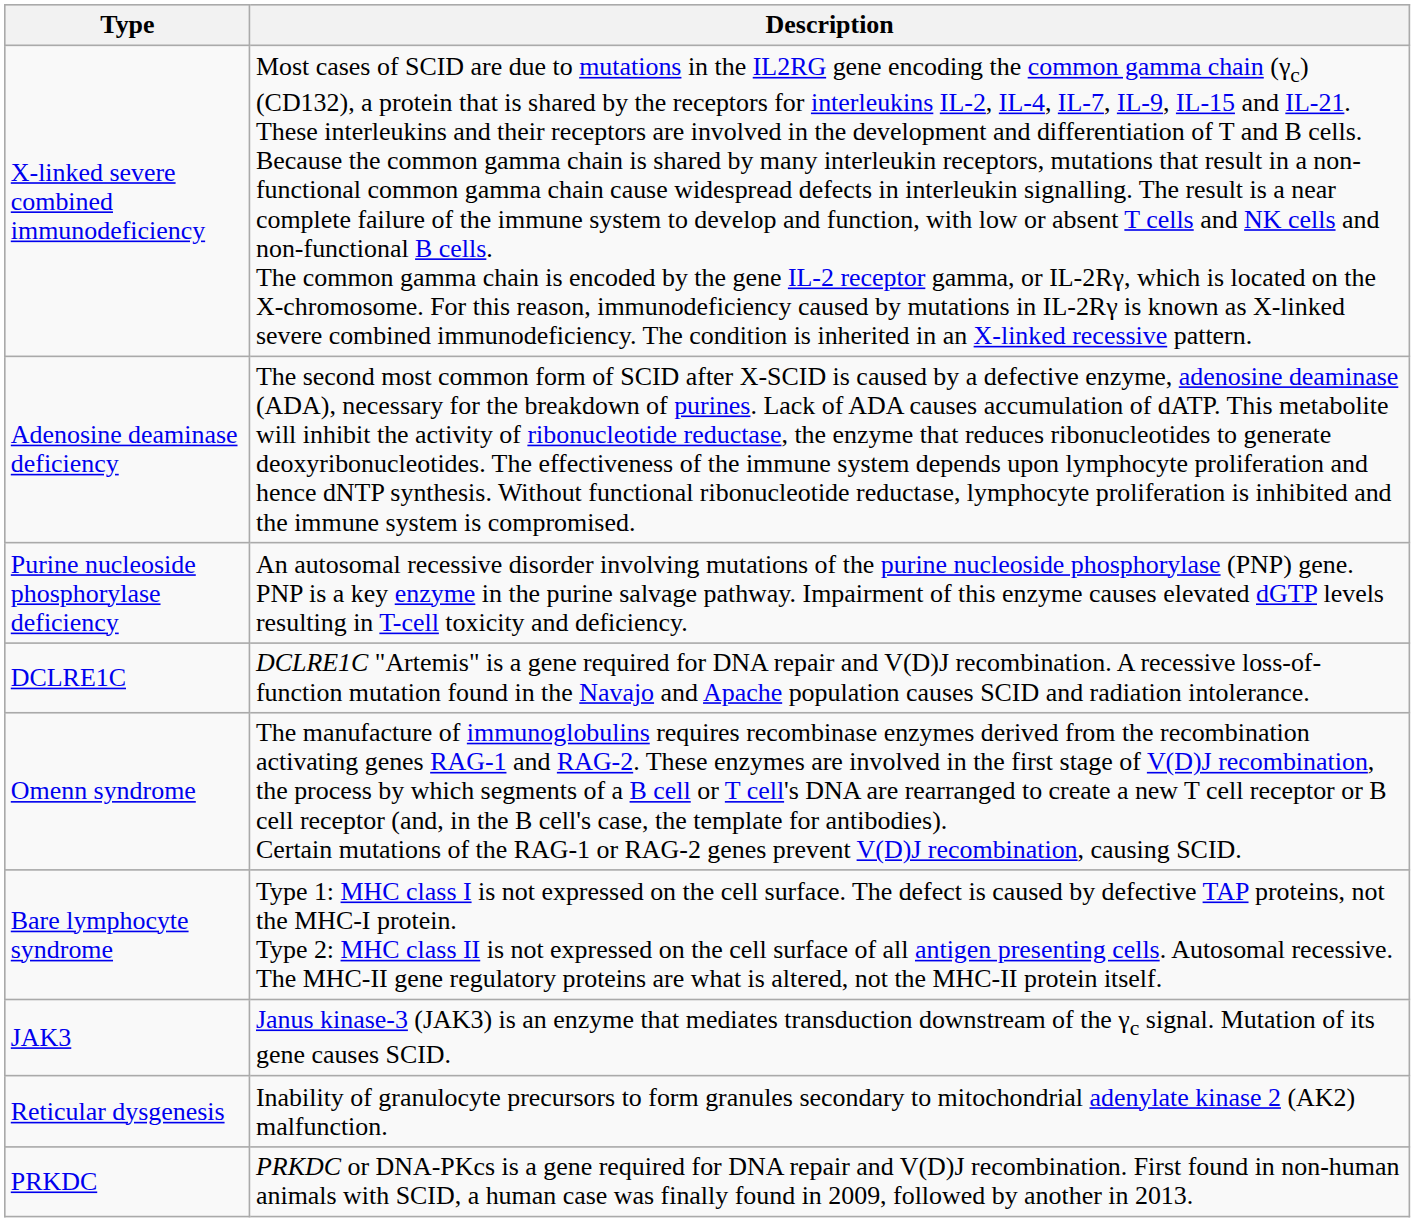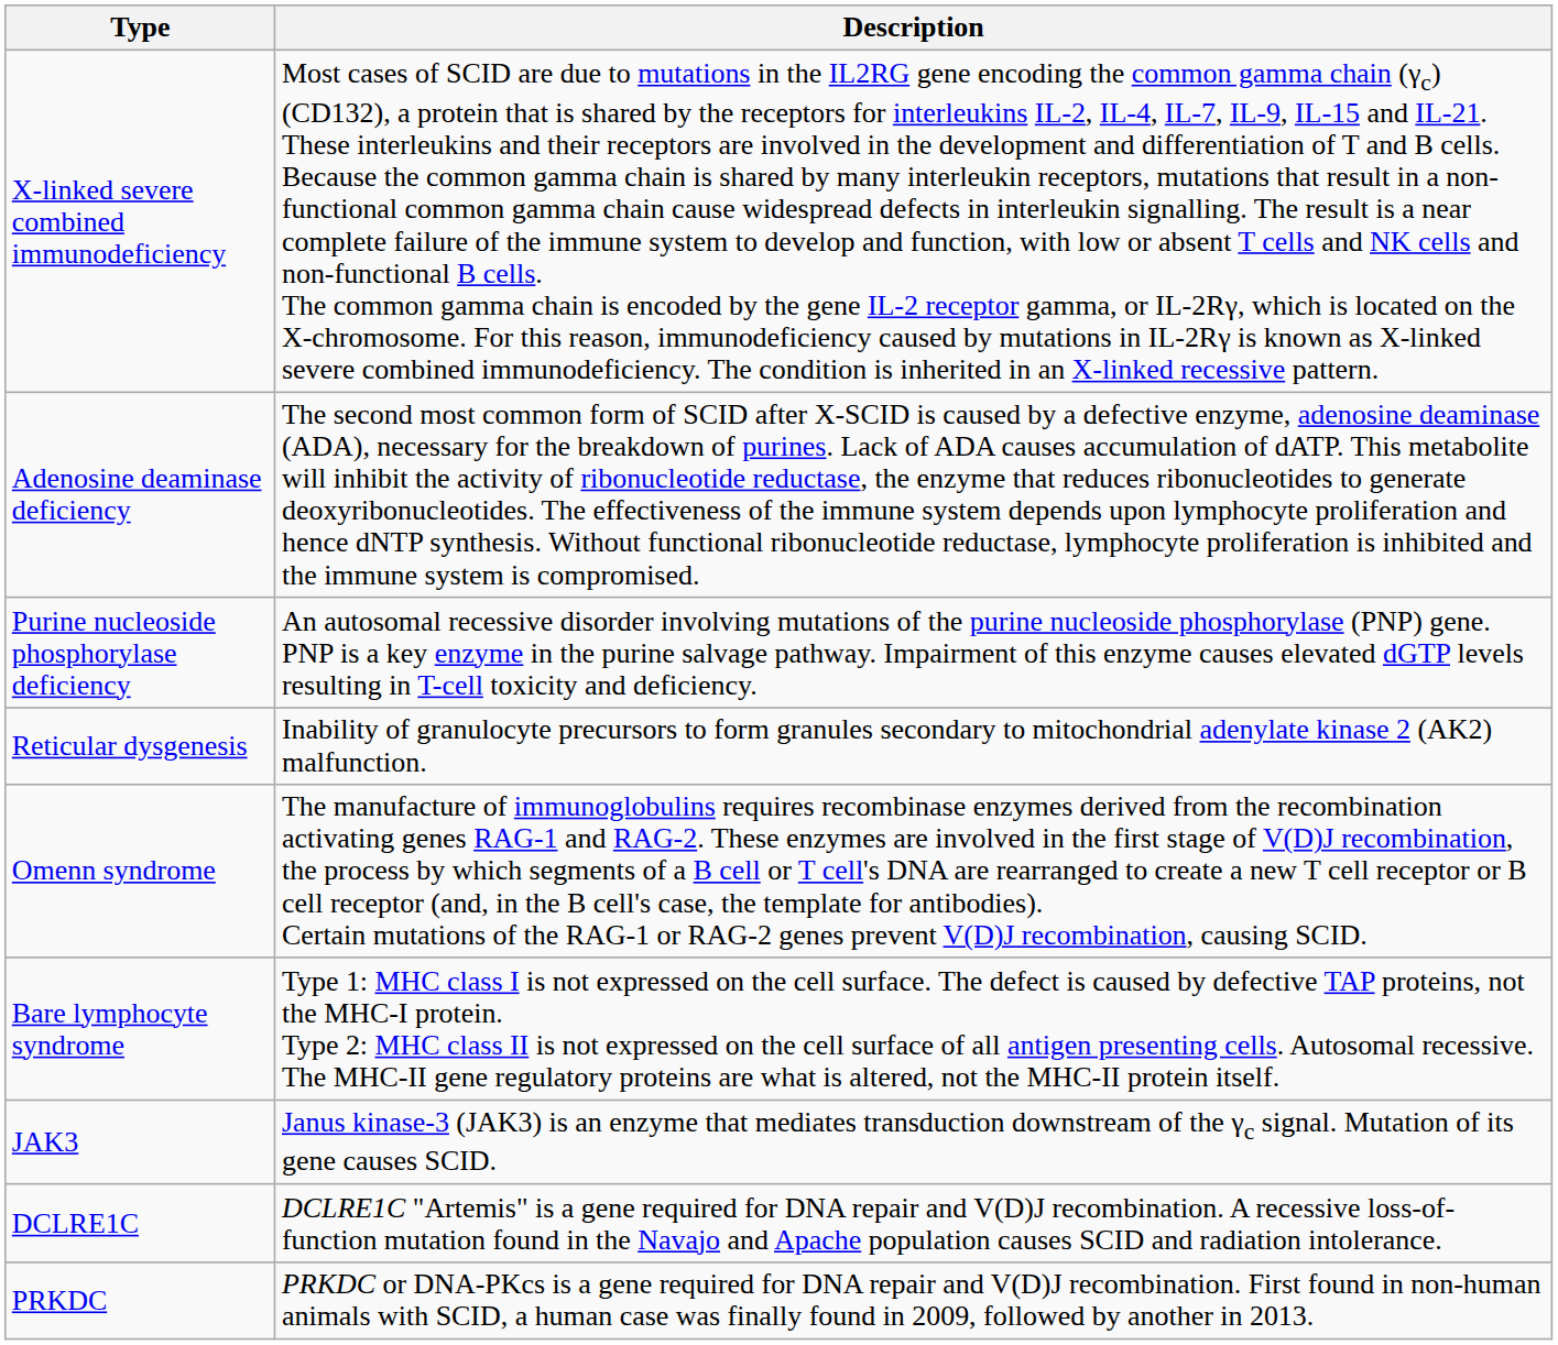rows swapped: Reticular dysgenesis <-> DCLRE1C
